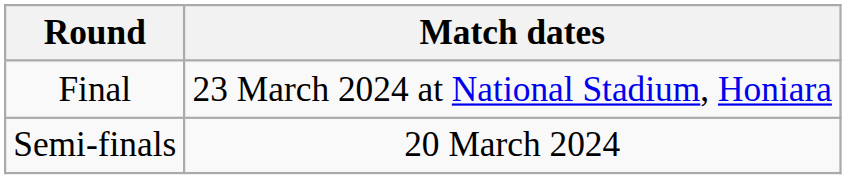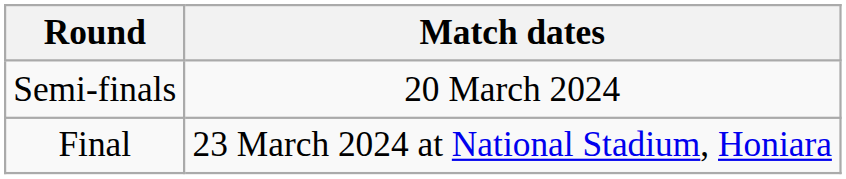rows swapped: Semi-finals <-> Final
